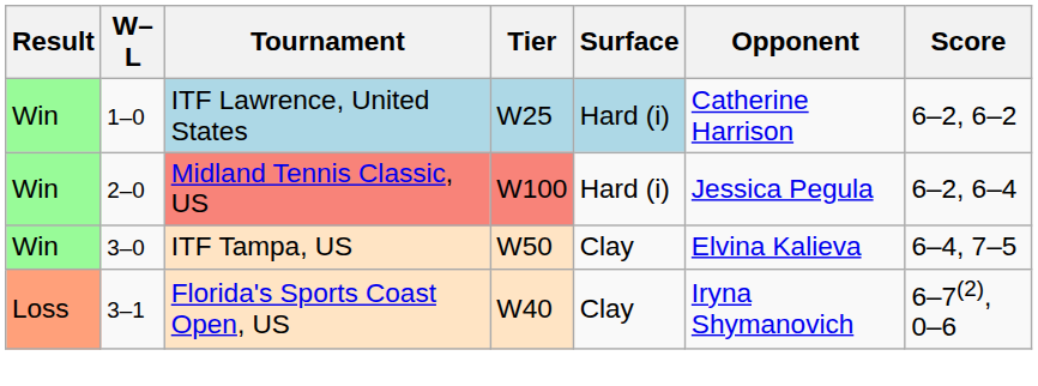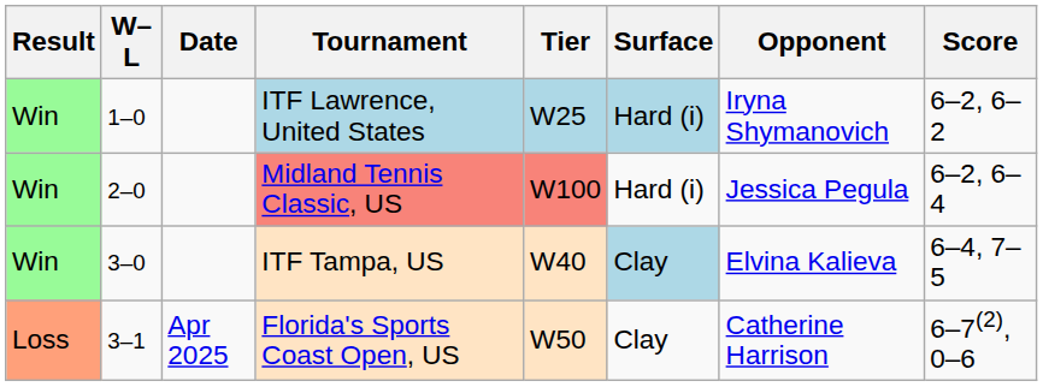+ column: Date | Apr 2025
ITF Lawrence, United States | Opponent: Catherine Harrison -> Iryna Shymanovich
ITF Tampa, US | Tier: W50 -> W40
ITF Tampa, US | Surface: no background -> lightblue background
Florida's Sports Coast Open, US | Tier: W40 -> W50
Florida's Sports Coast Open, US | Opponent: Iryna Shymanovich -> Catherine Harrison
